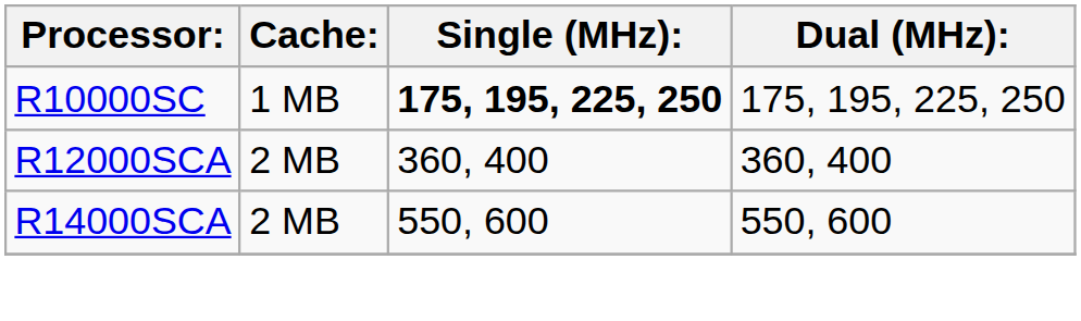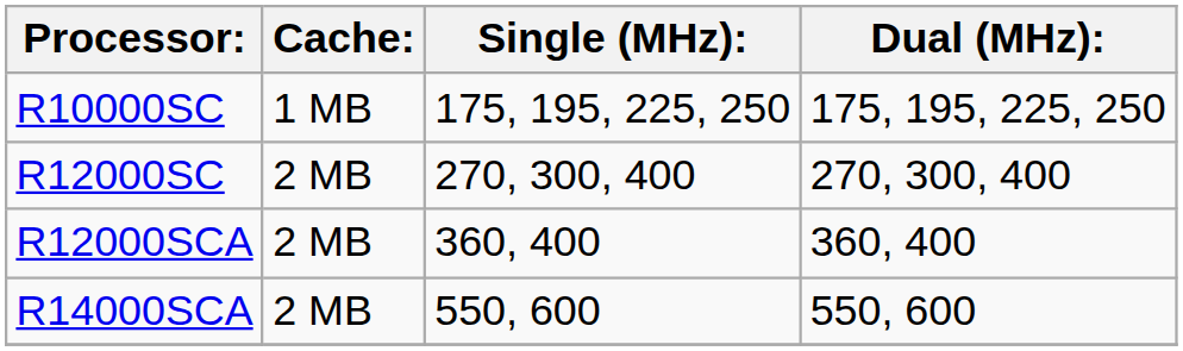R10000SC | Single (MHz):: bold -> normal
+ row: R12000SC | 2 MB | 270, 300, 400 | 270, 300, 400
